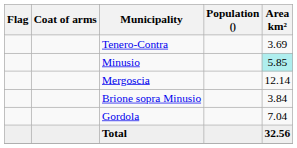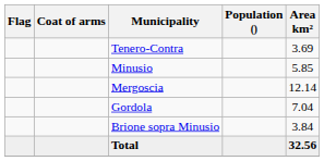Minusio | Area km²: paleturquoise background -> no background
rows swapped: Brione sopra Minusio <-> Gordola
